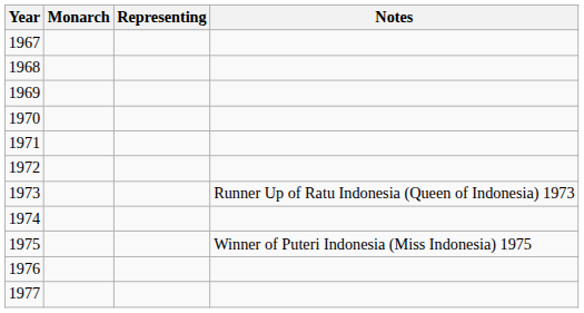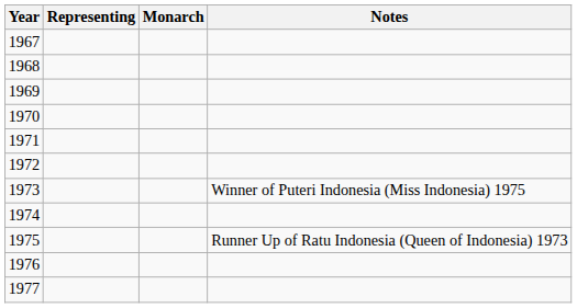columns swapped: Monarch <-> Representing
1973 | Notes: Runner Up of Ratu Indonesia (Queen of Indonesia) 1973 -> Winner of Puteri Indonesia (Miss Indonesia) 1975
1975 | Notes: Winner of Puteri Indonesia (Miss Indonesia) 1975 -> Runner Up of Ratu Indonesia (Queen of Indonesia) 1973
